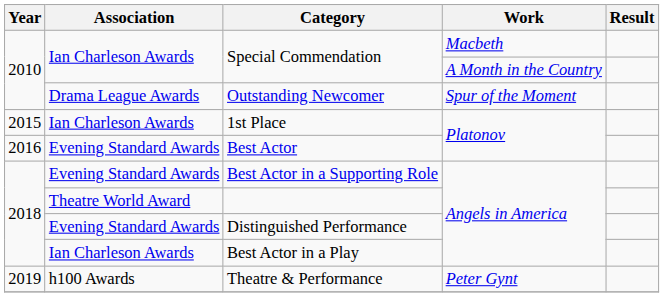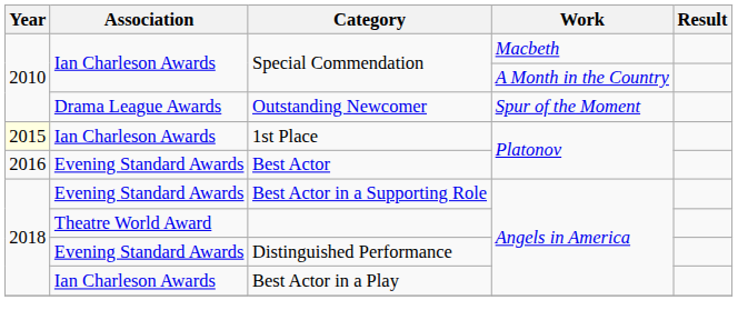1st Place | Year: no background -> lightyellow background
- row: 2019 | h100 Awards | Theatre & Performance | Peter Gynt
